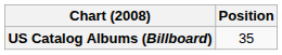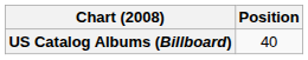US Catalog Albums (Billboard) | Position: 35 -> 40
